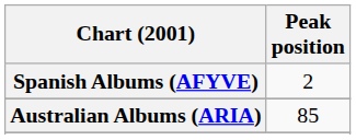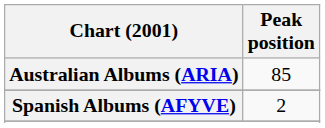rows swapped: Australian Albums (ARIA) <-> Spanish Albums (AFYVE)
